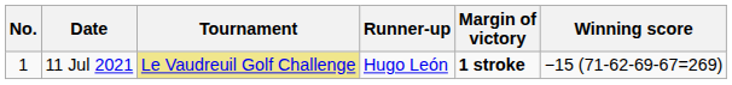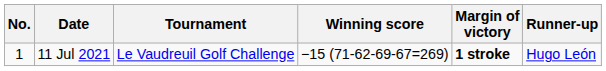columns swapped: Winning score <-> Runner-up
11 Jul 2021 | Tournament: khaki background -> no background
